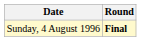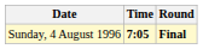+ column: Time | 7:05
